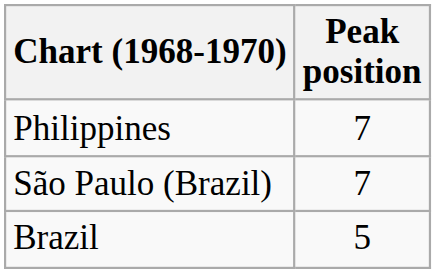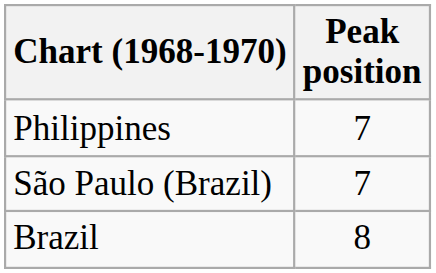Brazil | Peak position: 5 -> 8
